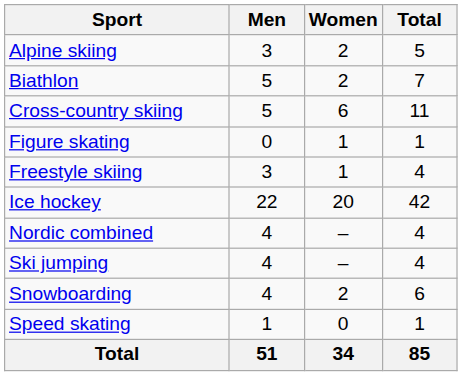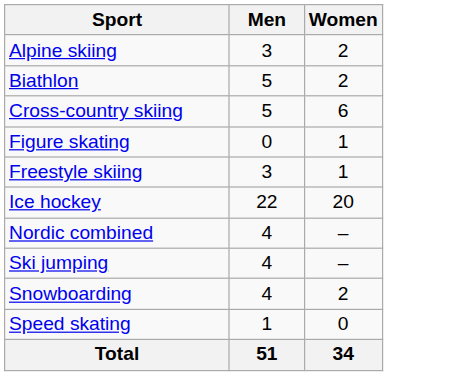- column: Total | 5 | 7 | 11 | 1 | 4 | 42 | 4 | 4 | 6 | 1 | 85
